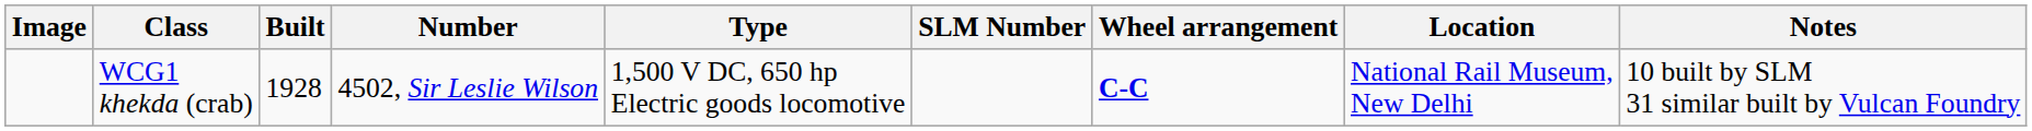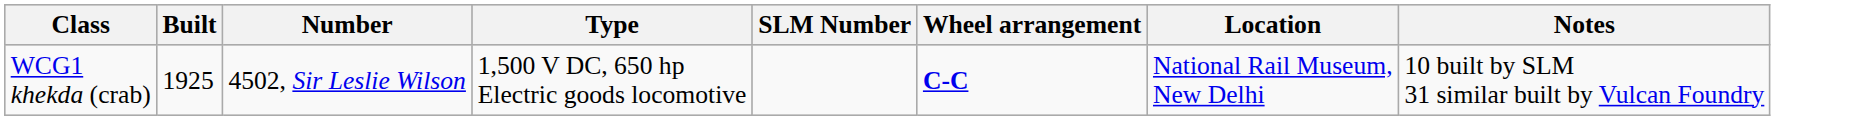- column: Image
WCG1 khekda (crab) | Built: 1928 -> 1925
